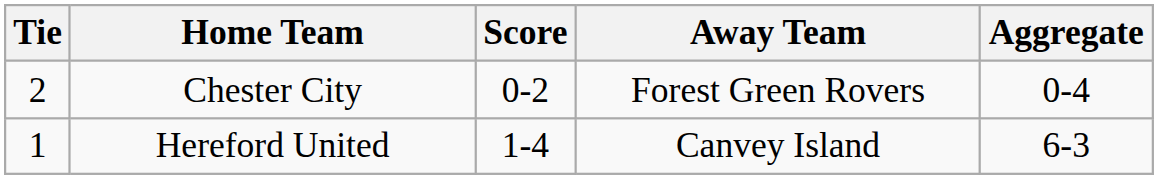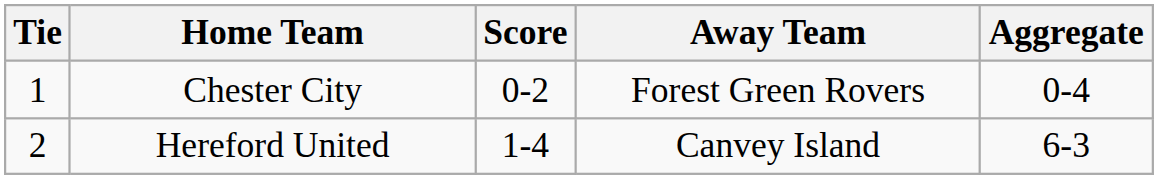Chester City | Tie: 2 -> 1
Hereford United | Tie: 1 -> 2
